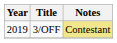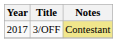3/OFF | Year: 2019 -> 2017
